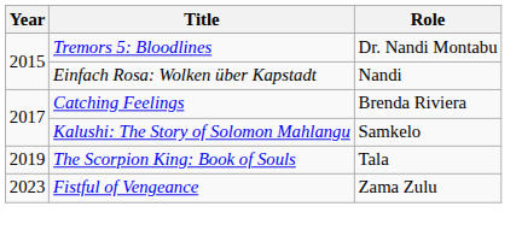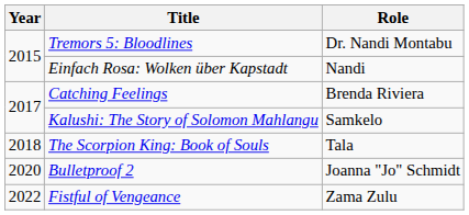The Scorpion King: Book of Souls | Year: 2019 -> 2018
+ row: 2020 | Bulletproof 2 | Joanna "Jo" Schmidt
Fistful of Vengeance | Year: 2023 -> 2022
